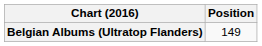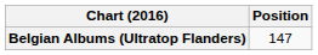Belgian Albums (Ultratop Flanders) | Position: 149 -> 147
